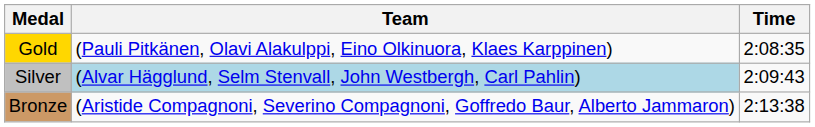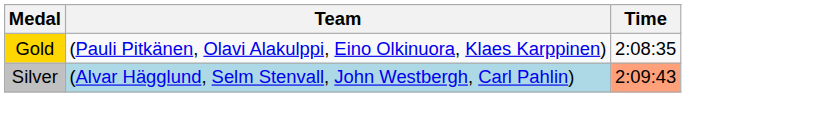Silver | Time: no background -> lightsalmon background
- row: Bronze | (Aristide Compagnoni, Severino Compagnoni, Goffredo Baur, Alberto Jammaron) | 2:13:38
